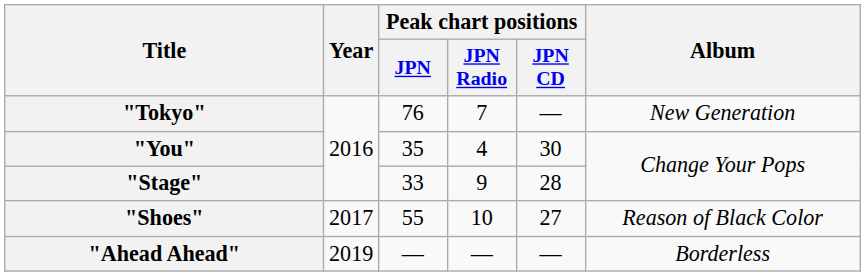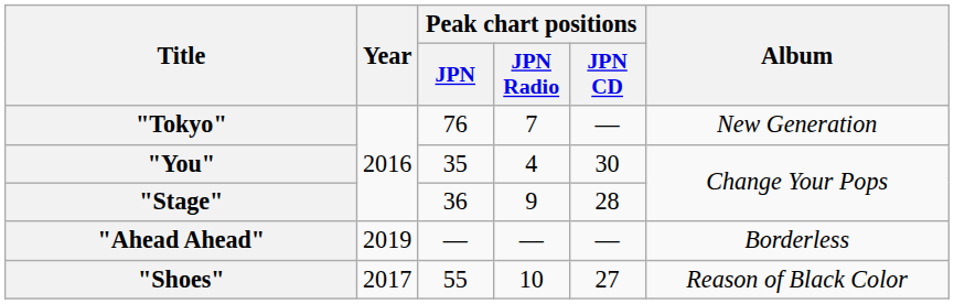"Stage" | Peak chart positions / JPN: 33 -> 36
rows swapped: "Shoes" <-> "Ahead Ahead"
